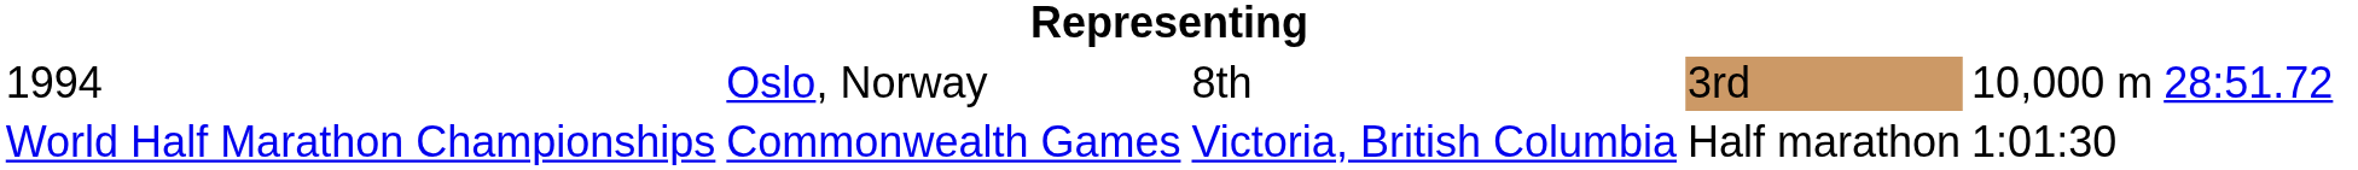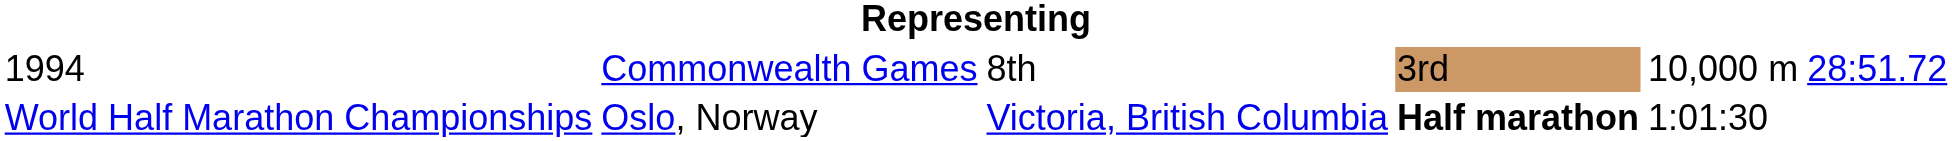1994 | column 2: Oslo, Norway -> Commonwealth Games
World Half Marathon Championships | column 2: Commonwealth Games -> Oslo, Norway
World Half Marathon Championships | column 4: normal -> bold
